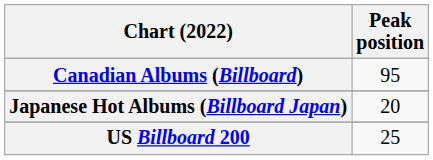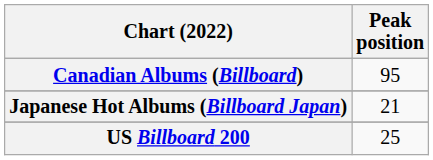Japanese Hot Albums (Billboard Japan) | Peak position: 20 -> 21
